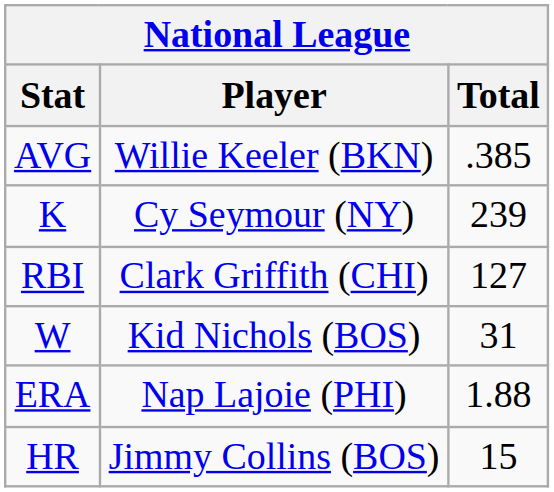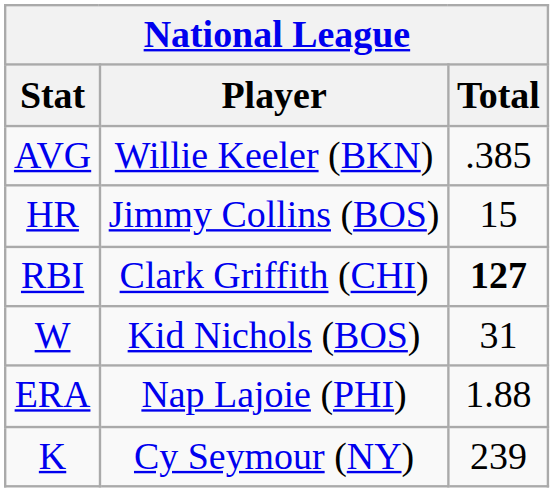rows swapped: HR <-> K
RBI | Total: normal -> bold
